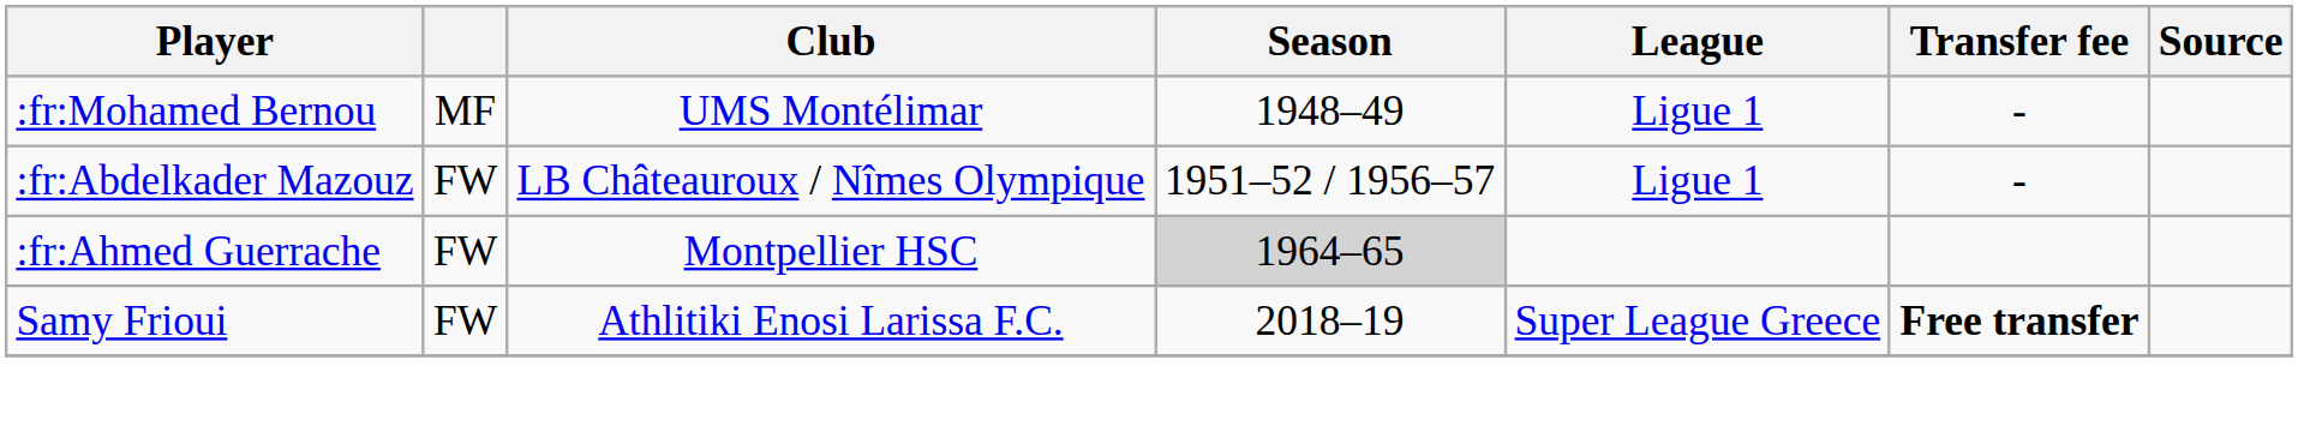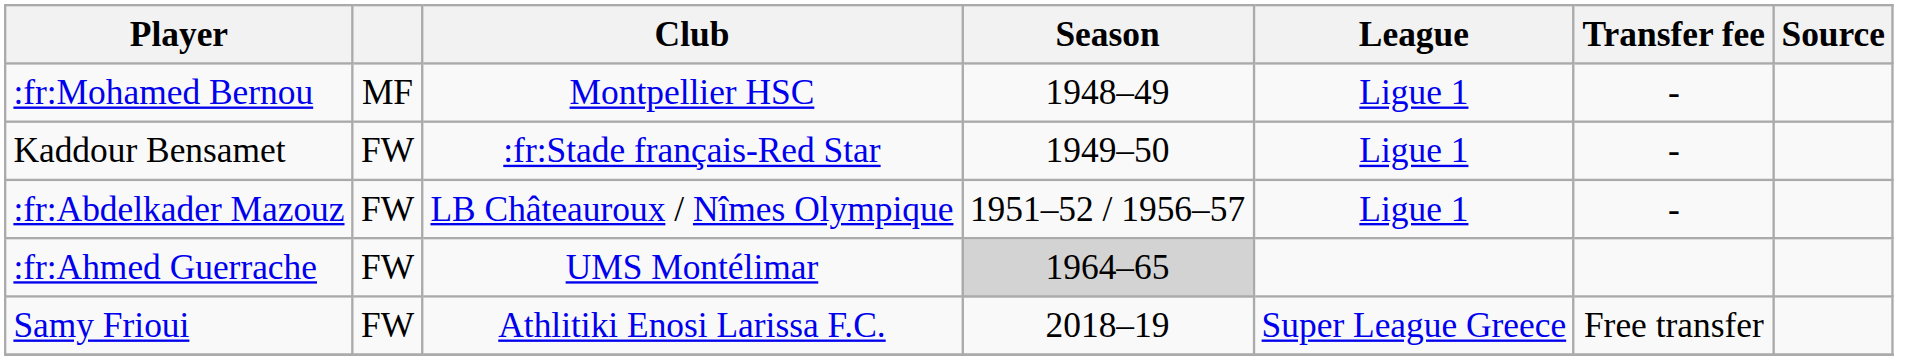:fr:Mohamed Bernou | Club: UMS Montélimar -> Montpellier HSC
+ row: Kaddour Bensamet | FW | :fr:Stade français-Red Star | 1949–50 | Ligue 1 | -
:fr:Ahmed Guerrache | Club: Montpellier HSC -> UMS Montélimar
Samy Frioui | Transfer fee: bold -> normal
